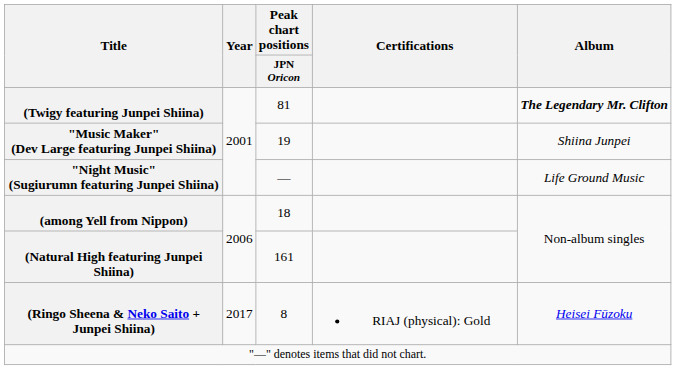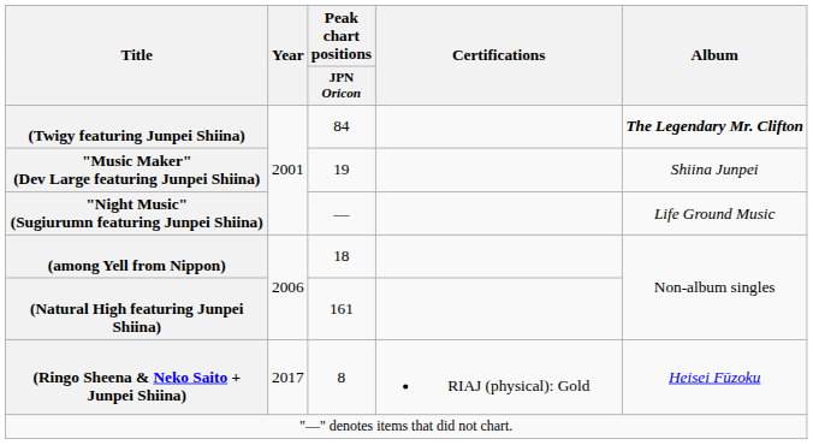(Twigy featuring Junpei Shiina) | Peak chart positions / JPN Oricon: 81 -> 84
